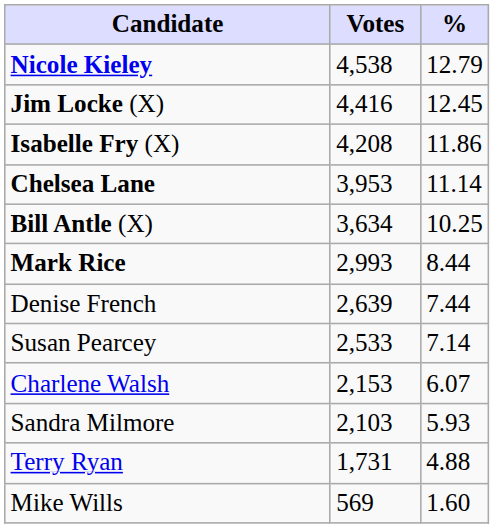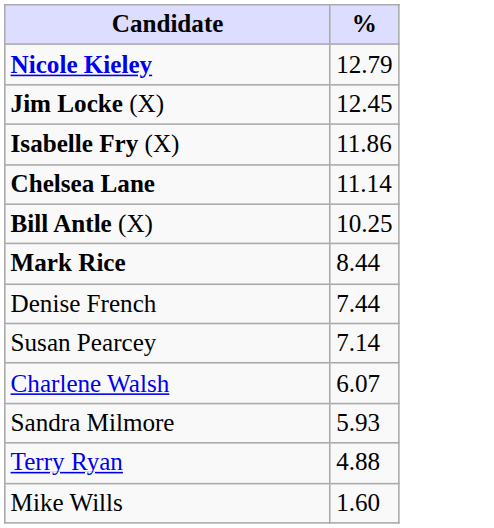- column: Votes | 4,538 | 4,416 | 4,208 | 3,953 | 3,634 | 2,993 | 2,639 | 2,533 | 2,153 | 2,103 | 1,731 | 569
